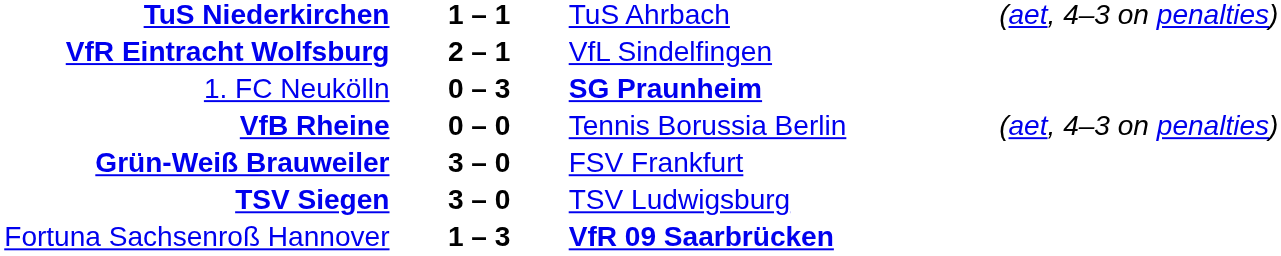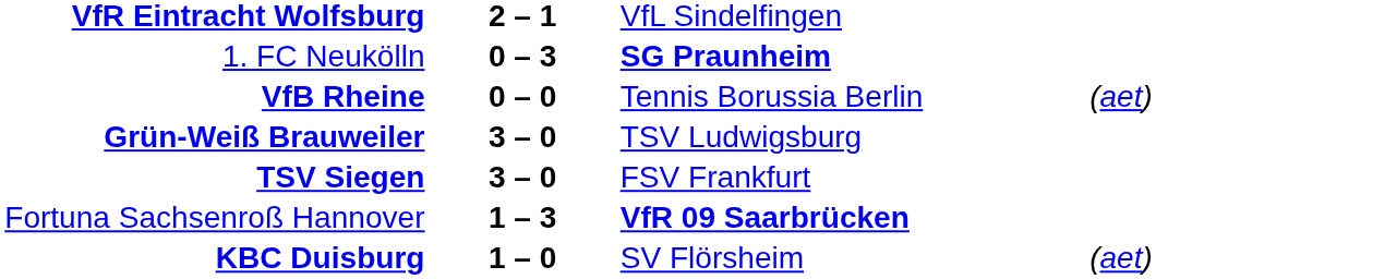- row: TuS Niederkirchen | 1 – 1 | TuS Ahrbach | (aet, 4–3 on penalties)
VfB Rheine | column 4: (aet, 4–3 on penalties) -> (aet)
Grün-Weiß Brauweiler | column 3: FSV Frankfurt -> TSV Ludwigsburg
TSV Siegen | column 3: TSV Ludwigsburg -> FSV Frankfurt
+ row: KBC Duisburg | 1 – 0 | SV Flörsheim | (aet)
